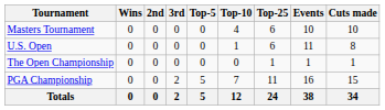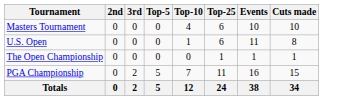- column: Wins | 0 | 0 | 0 | 0 | 0
